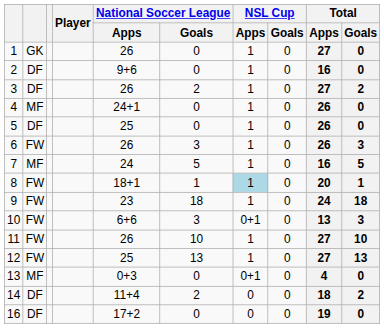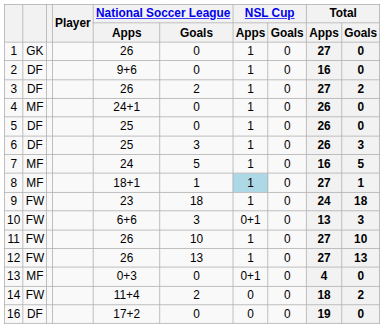6 | column 2: FW -> DF
6 | National Soccer League / Apps: 26 -> 25
8 | column 2: FW -> MF
8 | Total / Apps: 20 -> 27
12 | National Soccer League / Apps: 25 -> 26
14 | column 2: DF -> FW
